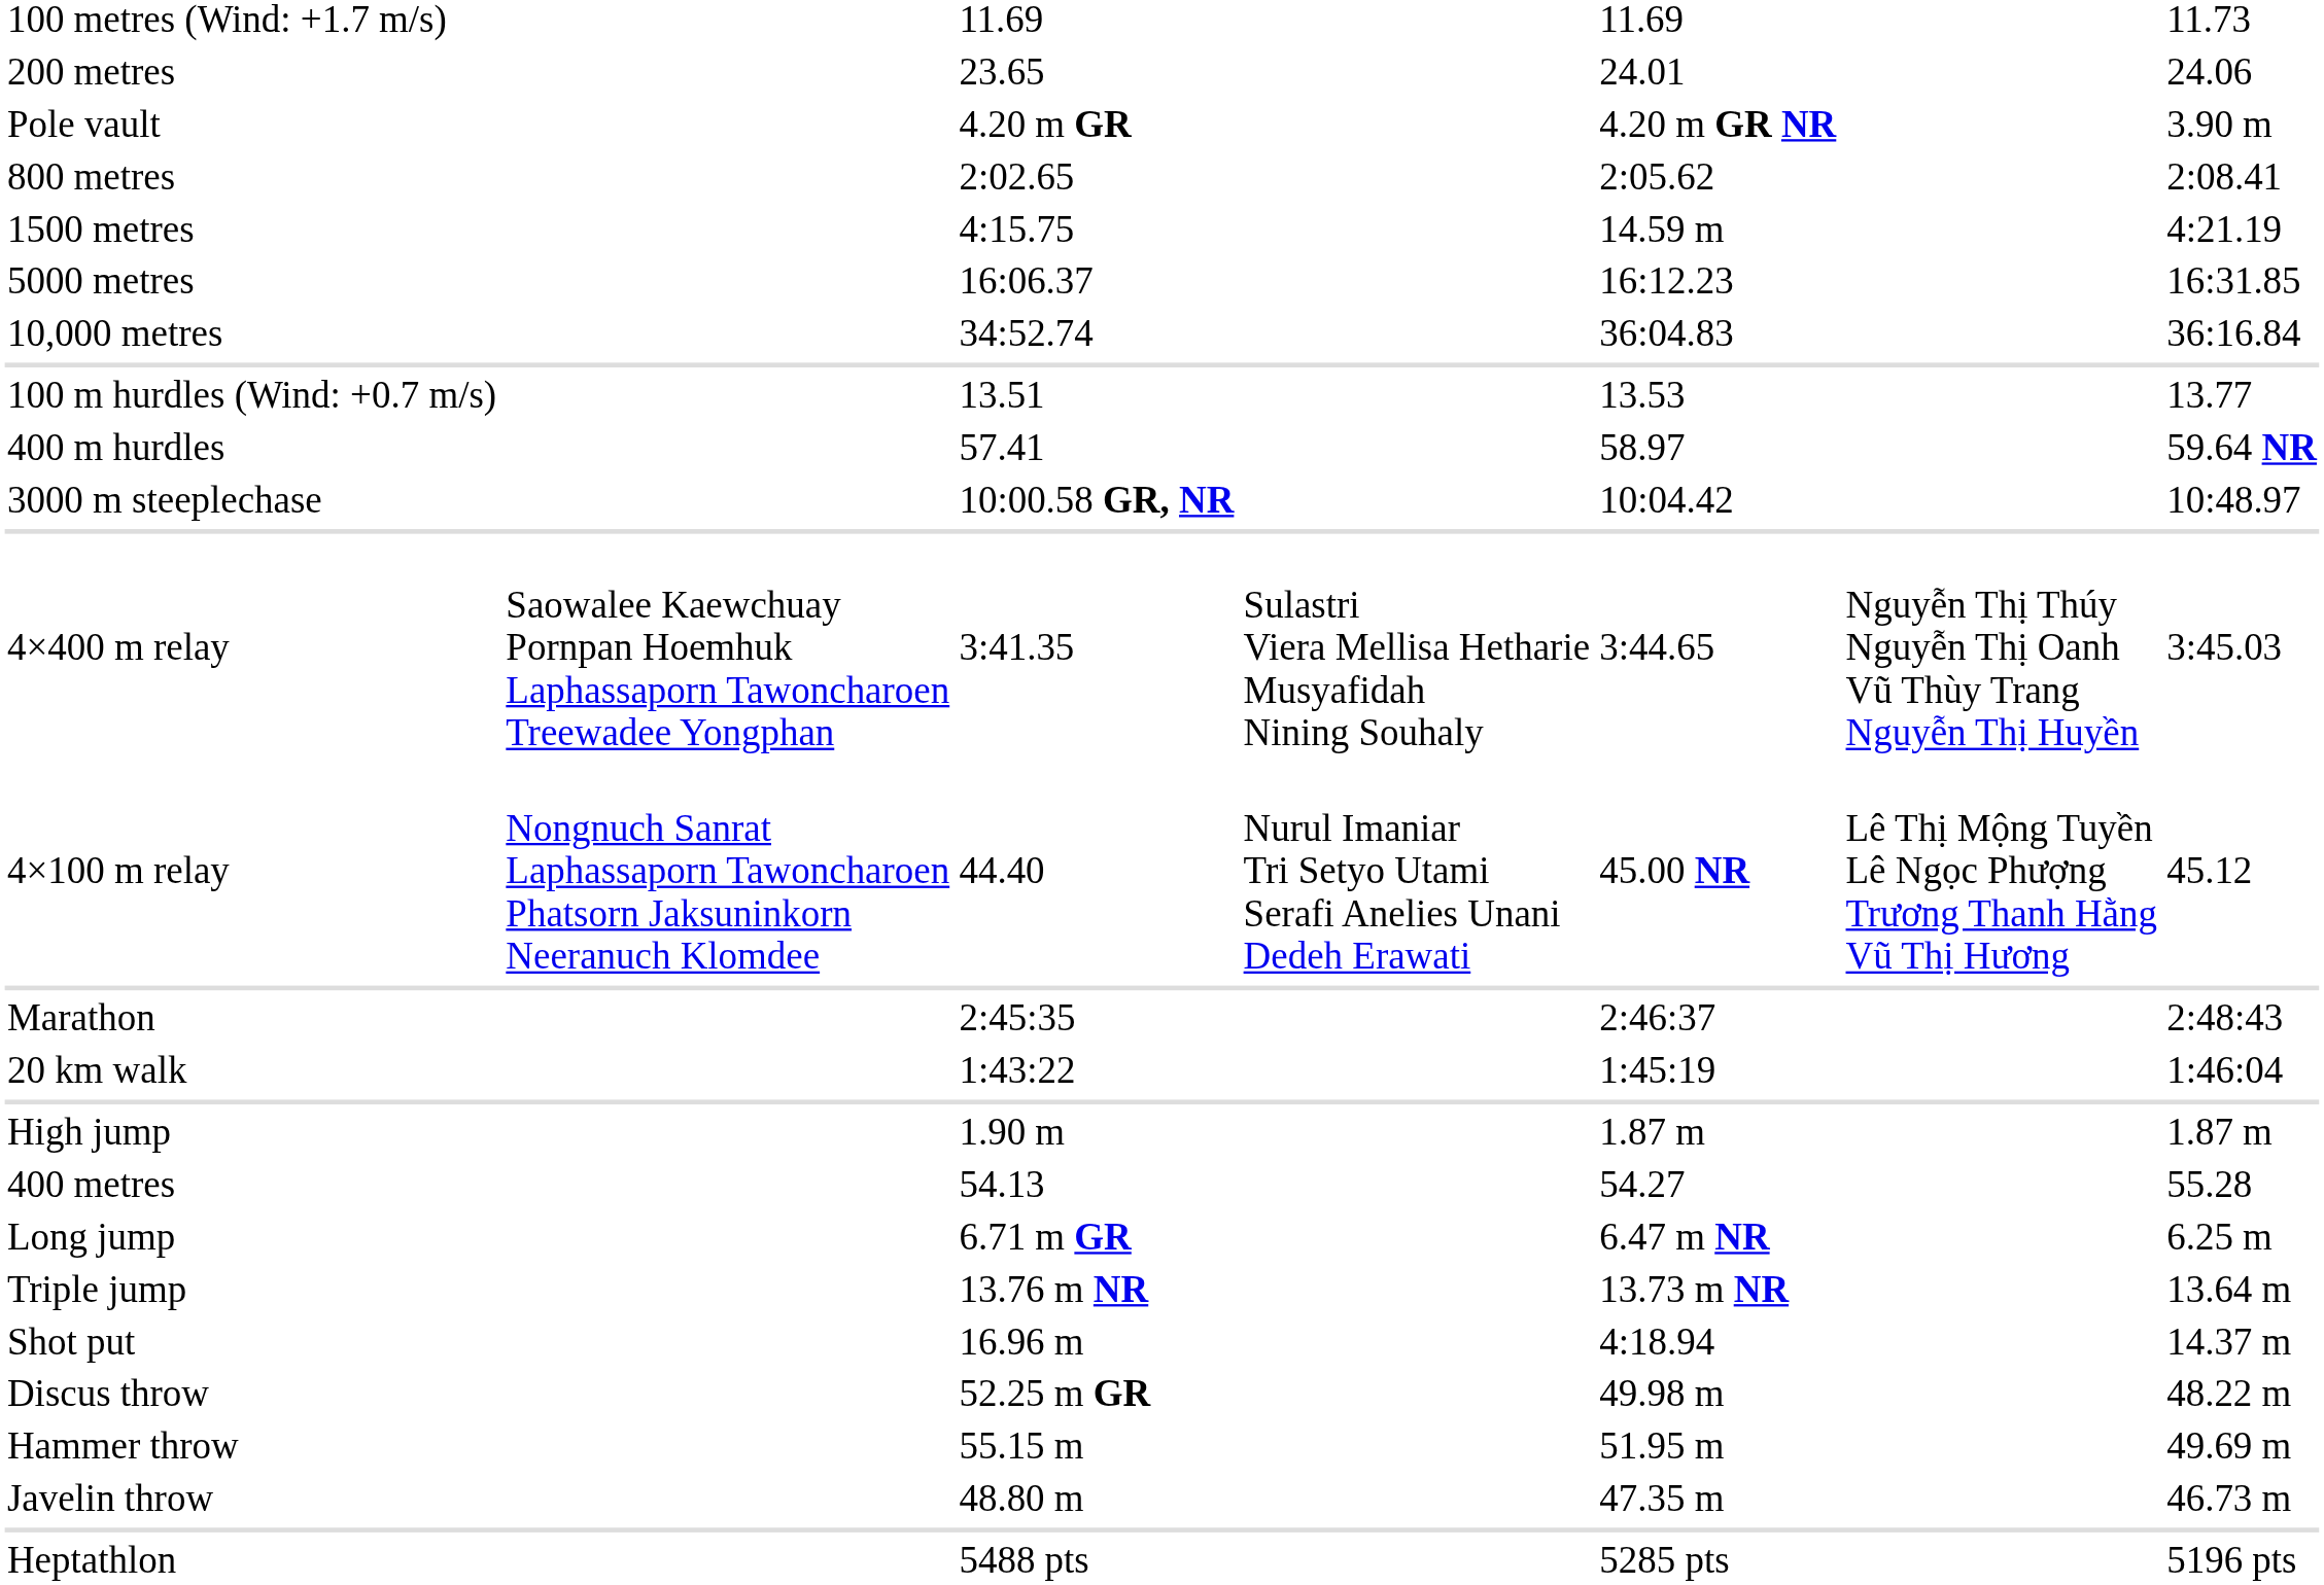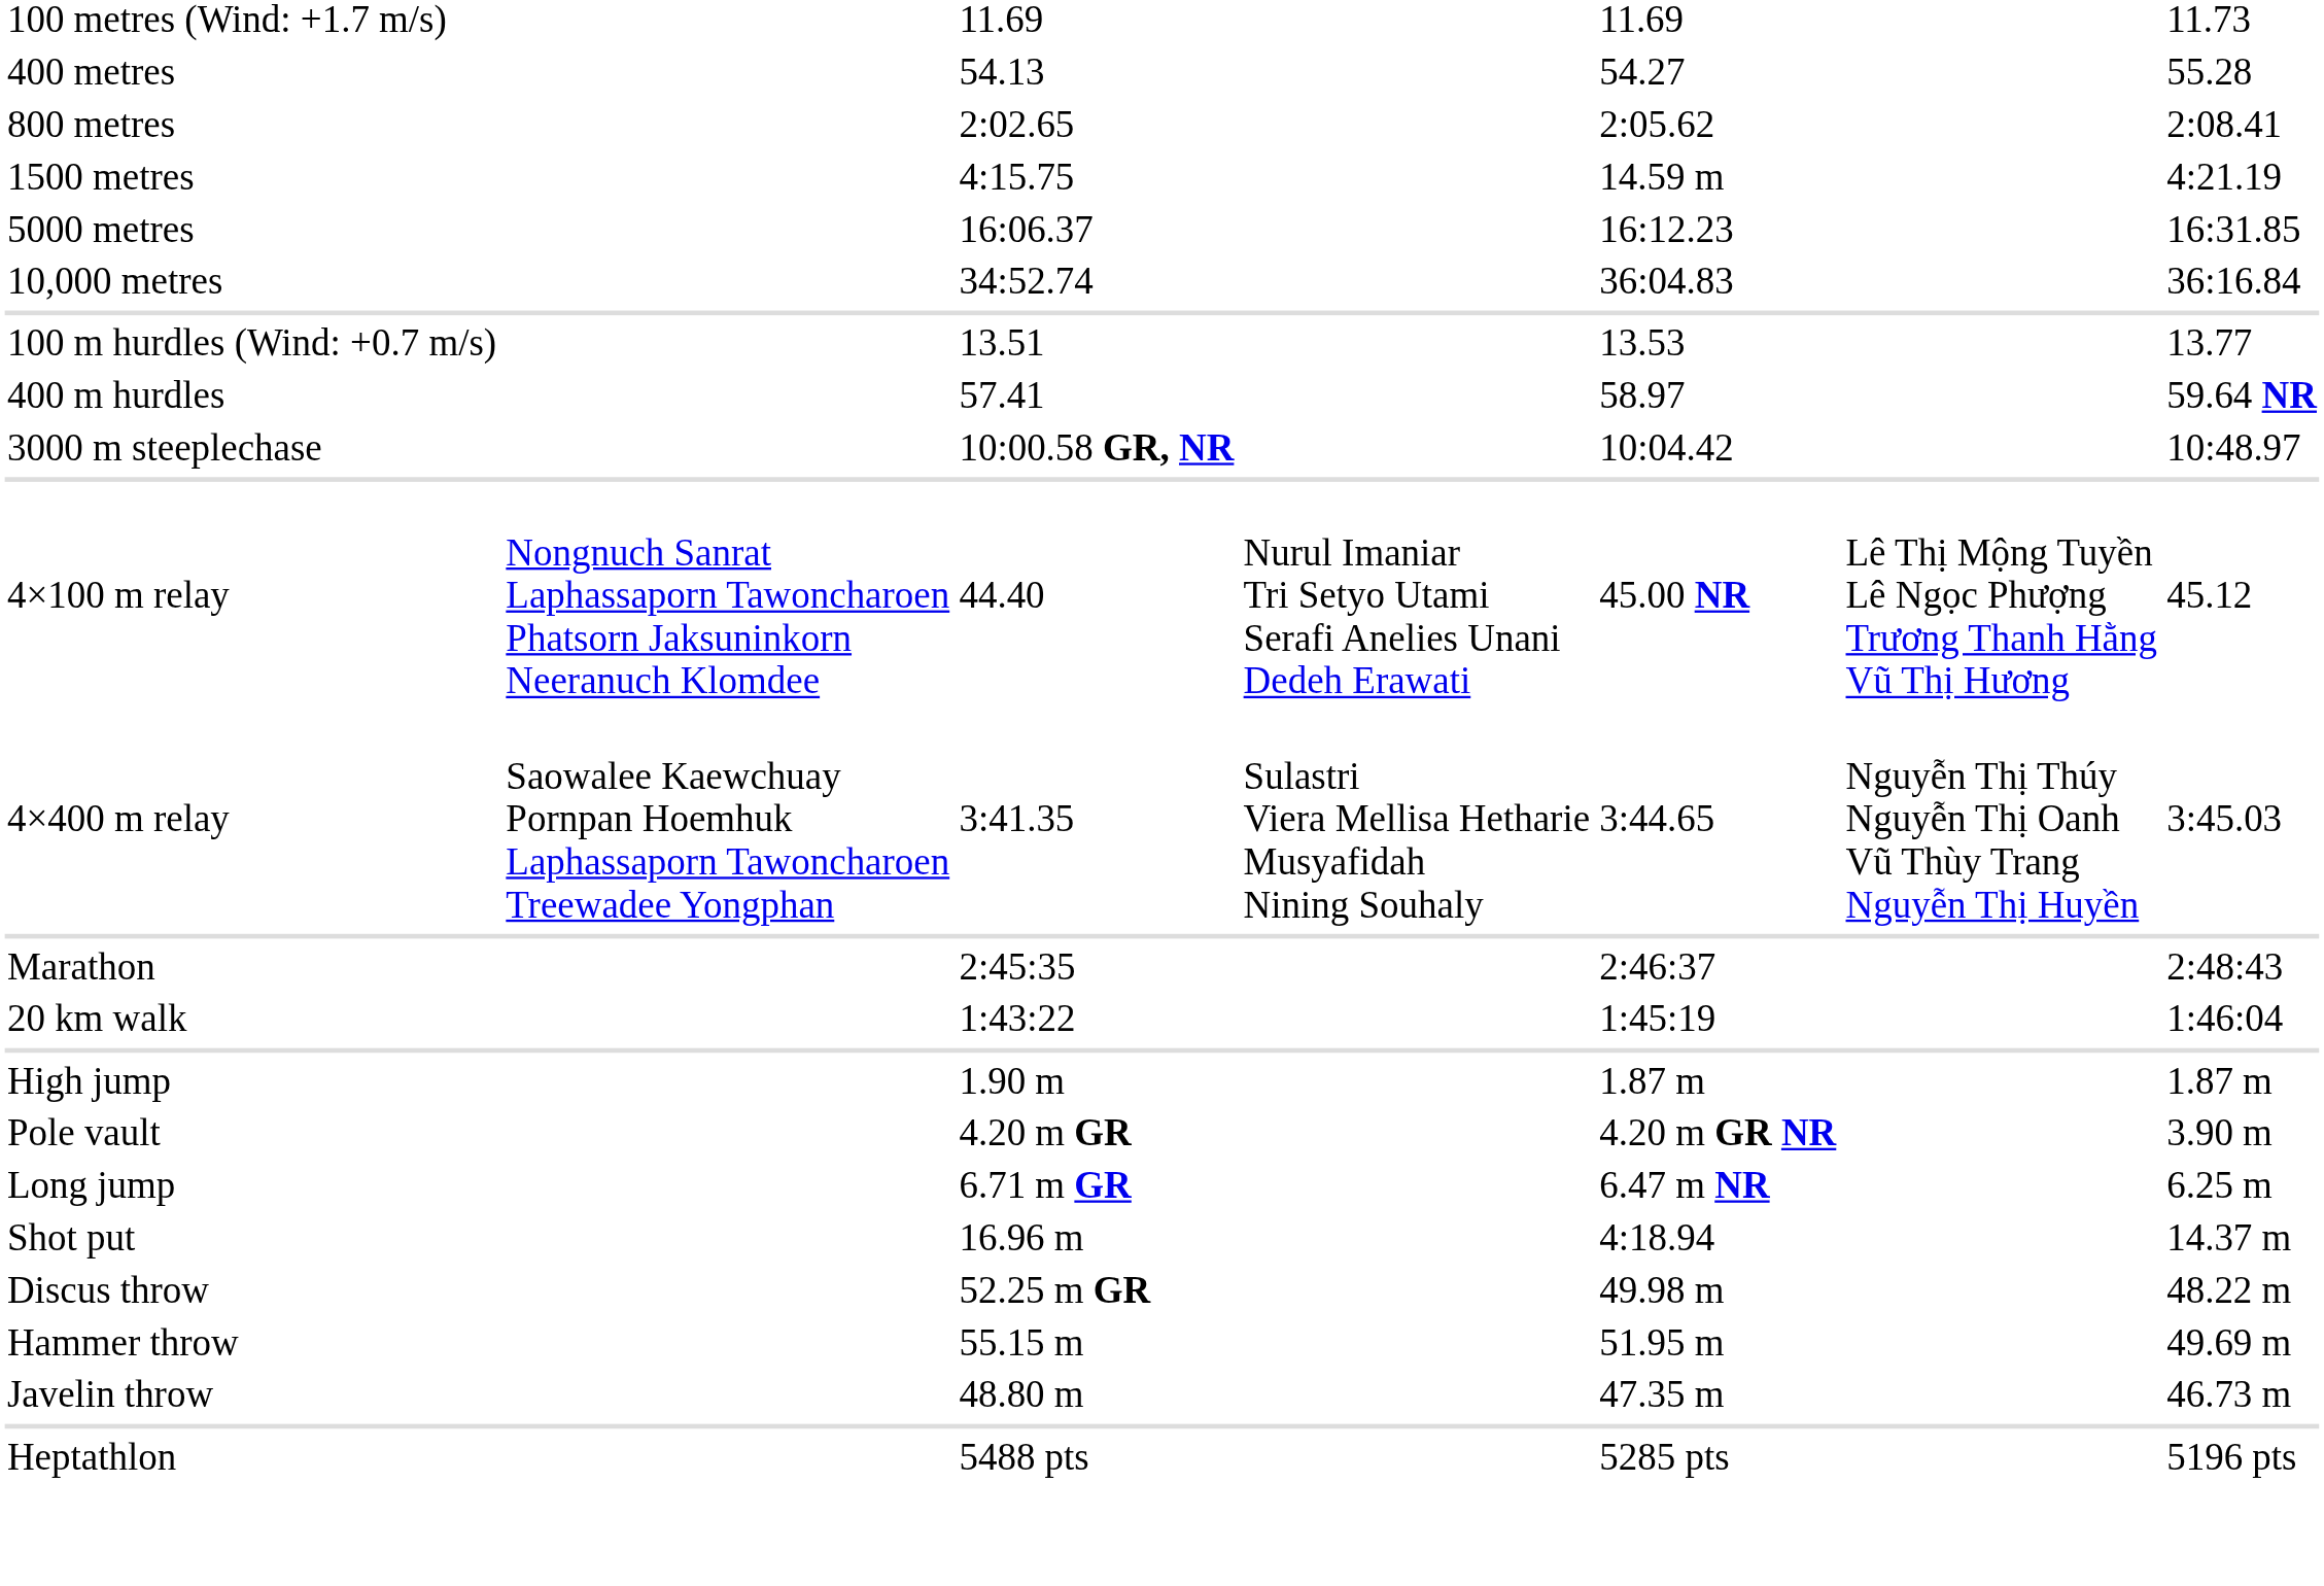- row: 200 metres | 23.65 | 24.01 | 24.06
rows swapped: 400 metres <-> Pole vault
rows swapped: 4×100 m relay <-> 4×400 m relay
- row: Triple jump | 13.76 m NR | 13.73 m NR | 13.64 m
